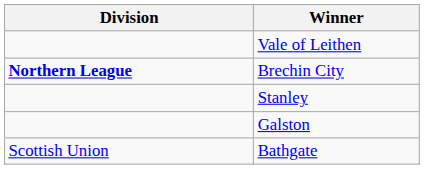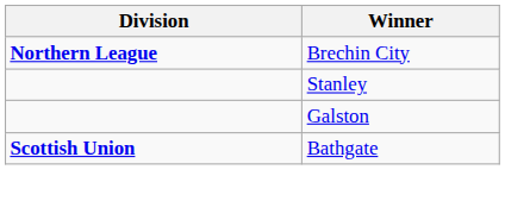- row: Vale of Leithen
Bathgate | Division: normal -> bold
